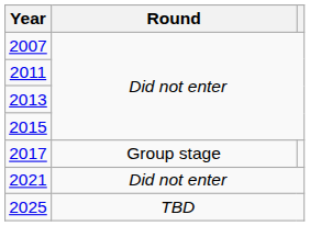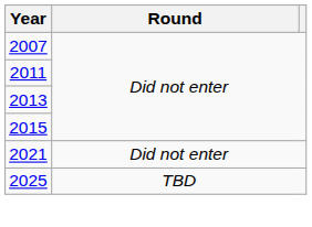- row: 2017 | Group stage
